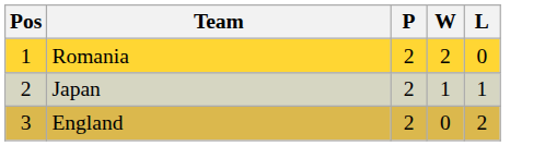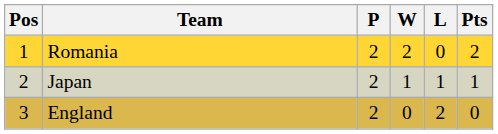+ column: Pts | 2 | 1 | 0
